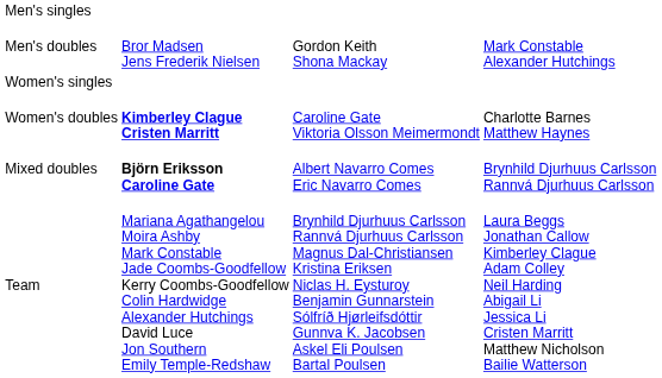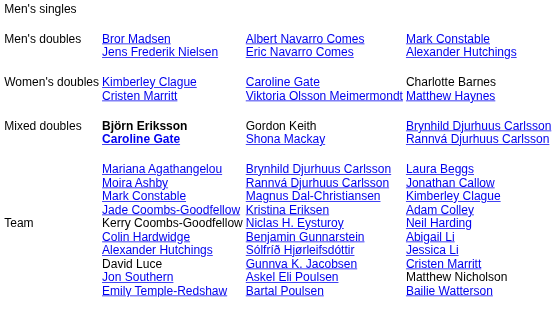Men's doubles | column 3: Gordon Keith Shona Mackay -> Albert Navarro Comes Eric Navarro Comes
- row: Women's singles
Women's doubles | column 2: bold -> normal
Mixed doubles | column 3: Albert Navarro Comes Eric Navarro Comes -> Gordon Keith Shona Mackay
